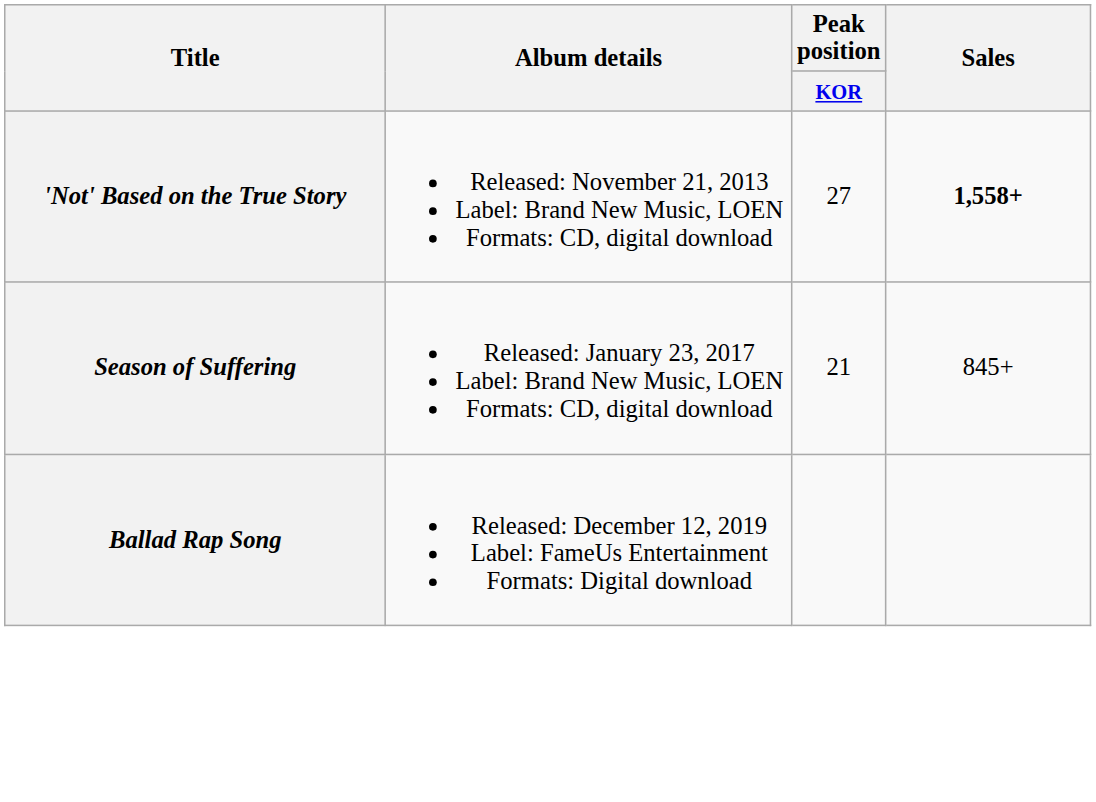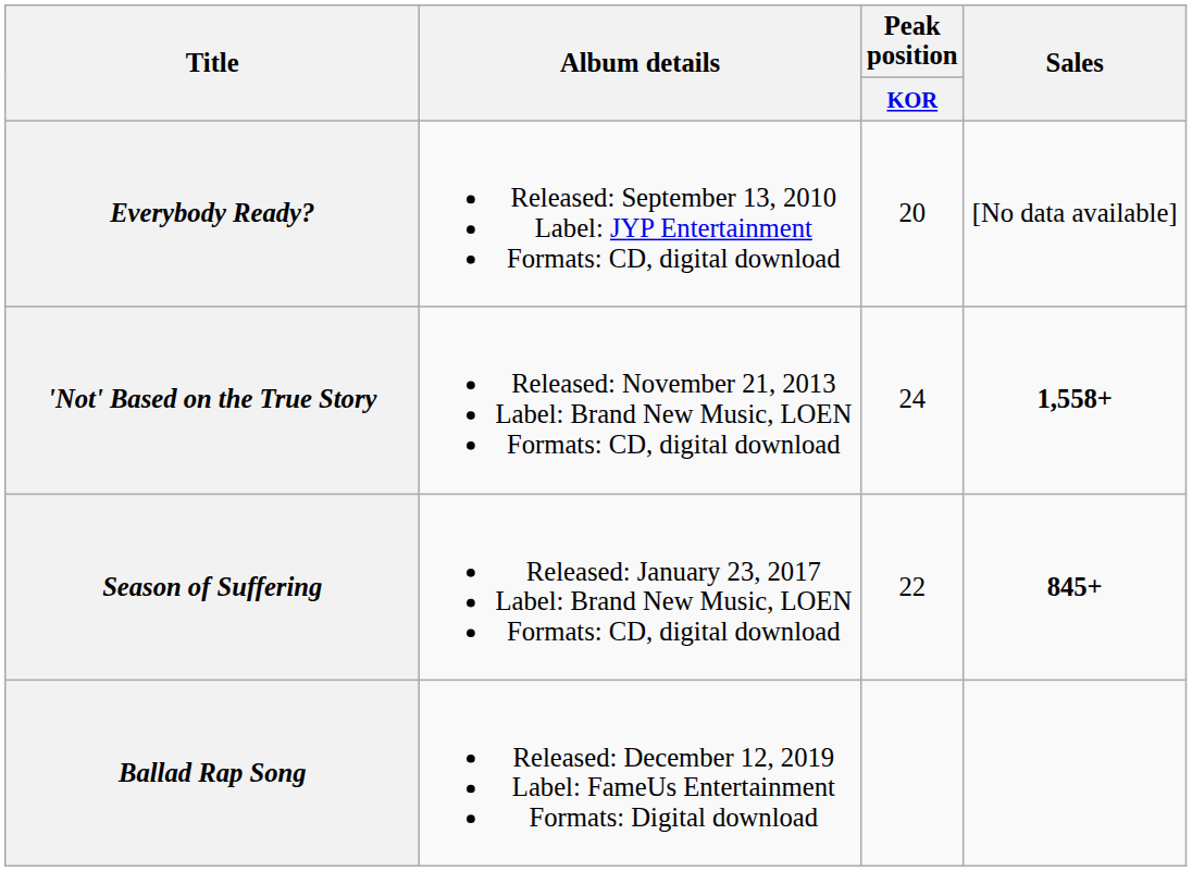+ row: Everybody Ready? | Released: September 13, 2010 Label: JYP Entertainment Formats: CD, digital download | 20 | [No data available]
'Not' Based on the True Story | Peak position / KOR: 27 -> 24
Season of Suffering | Peak position / KOR: 21 -> 22
Season of Suffering | Sales: normal -> bold
